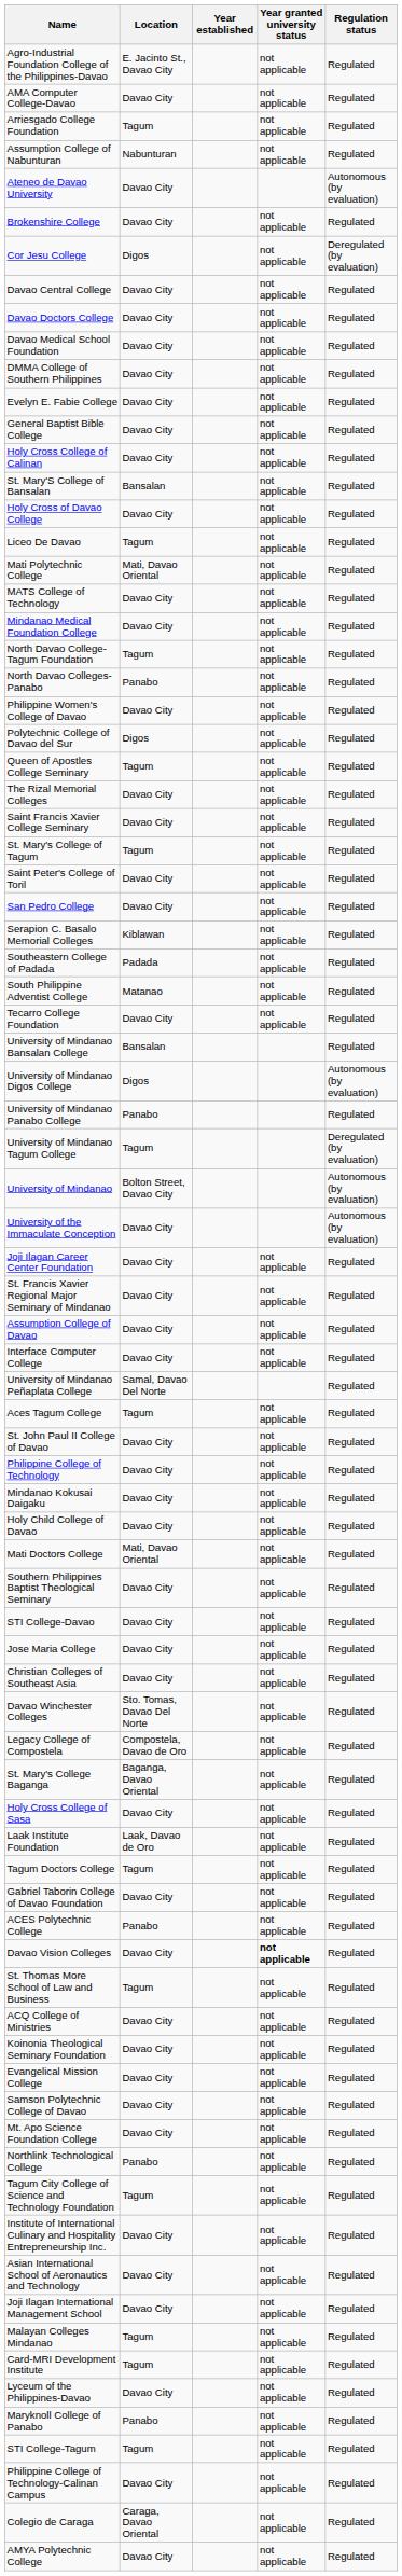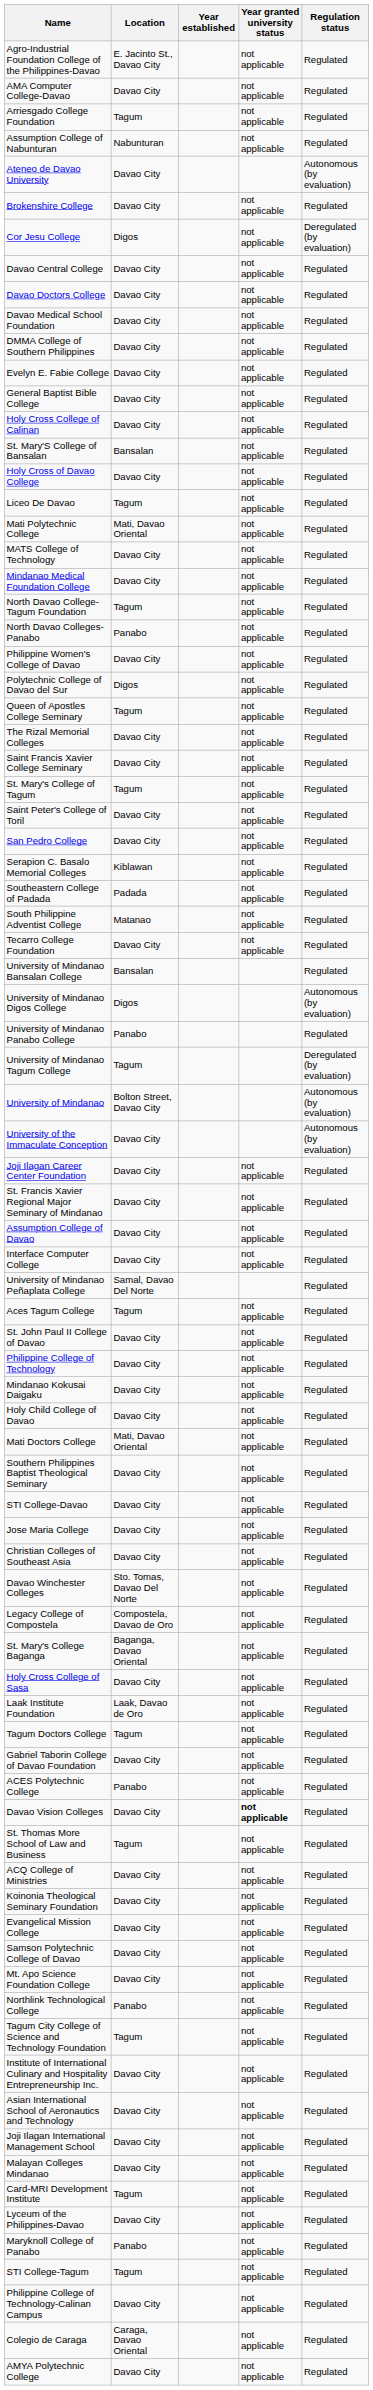Malayan Colleges Mindanao | Location: Tagum -> Davao City
